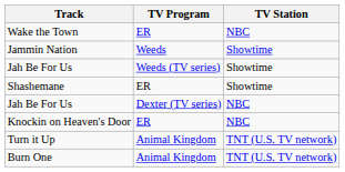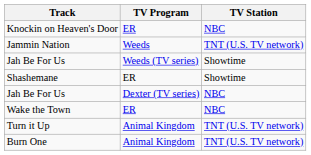rows swapped: Wake the Town <-> Knockin on Heaven's Door
Jammin Nation | TV Station: Showtime -> TNT (U.S. TV network)
